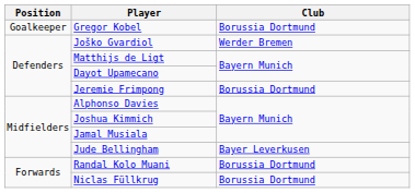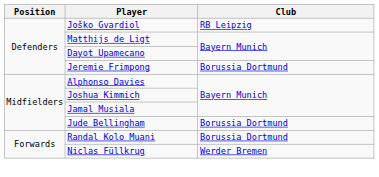- row: Goalkeeper | Gregor Kobel | Borussia Dortmund
Joško Gvardiol | Club: Werder Bremen -> RB Leipzig
Jude Bellingham | Club: Bayer Leverkusen -> Borussia Dortmund
Niclas Füllkrug | Club: Borussia Dortmund -> Werder Bremen
